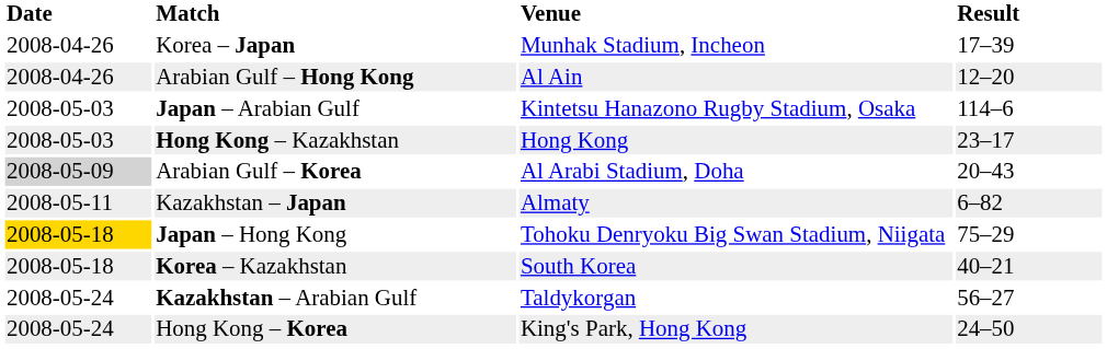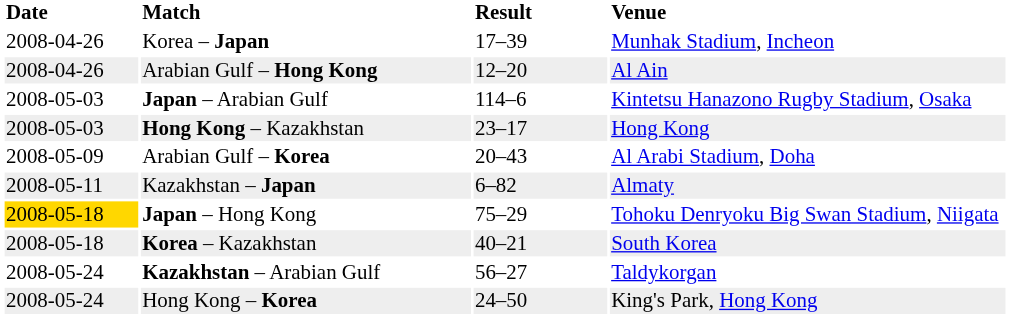columns swapped: Result <-> Venue
Arabian Gulf – Korea | Date: lightgrey background -> no background
